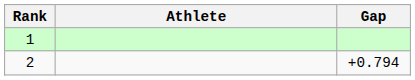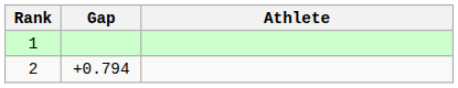columns swapped: Athlete <-> Gap
